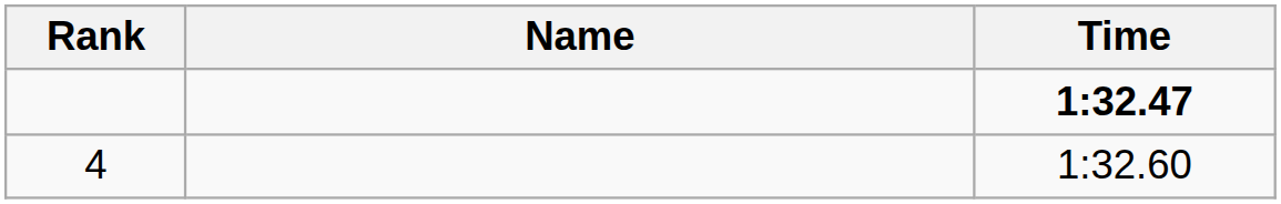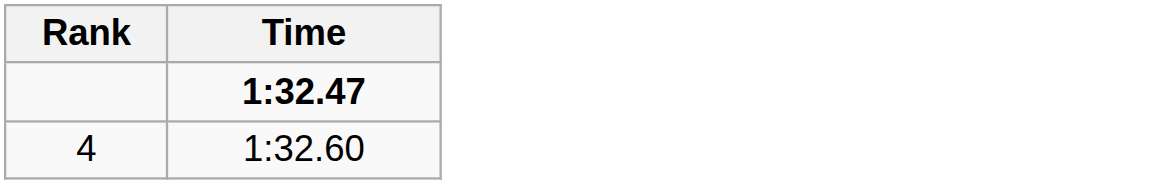- column: Name
